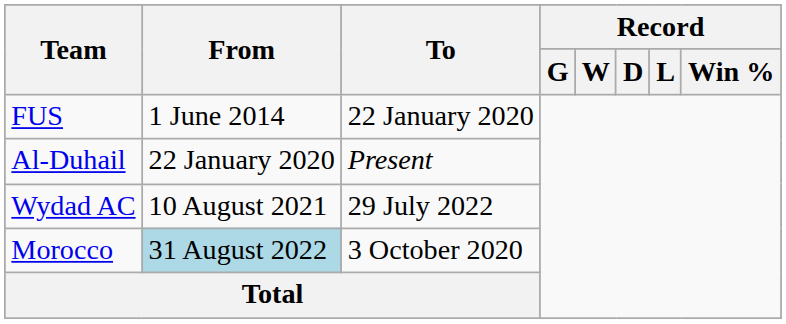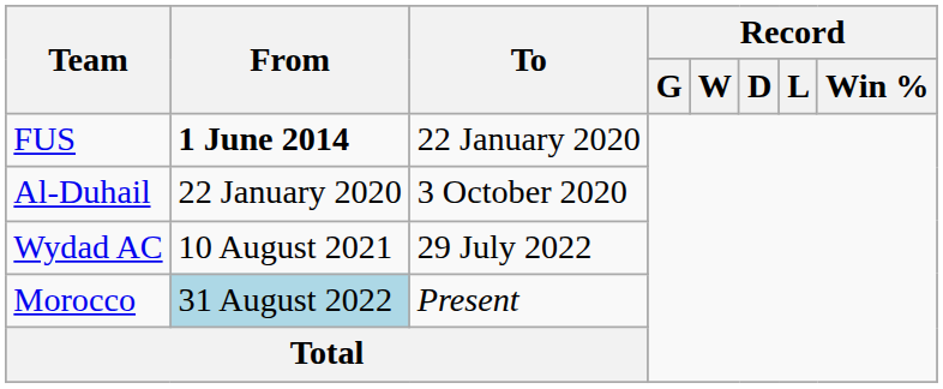FUS | From: normal -> bold
Al-Duhail | To: Present -> 3 October 2020
Morocco | To: 3 October 2020 -> Present
